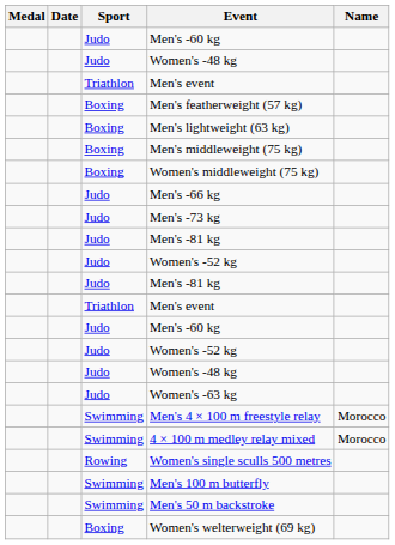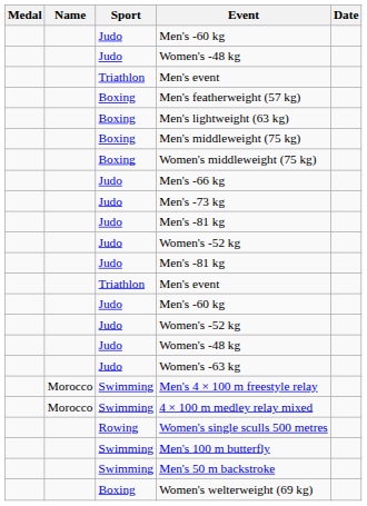columns swapped: Name <-> Date
